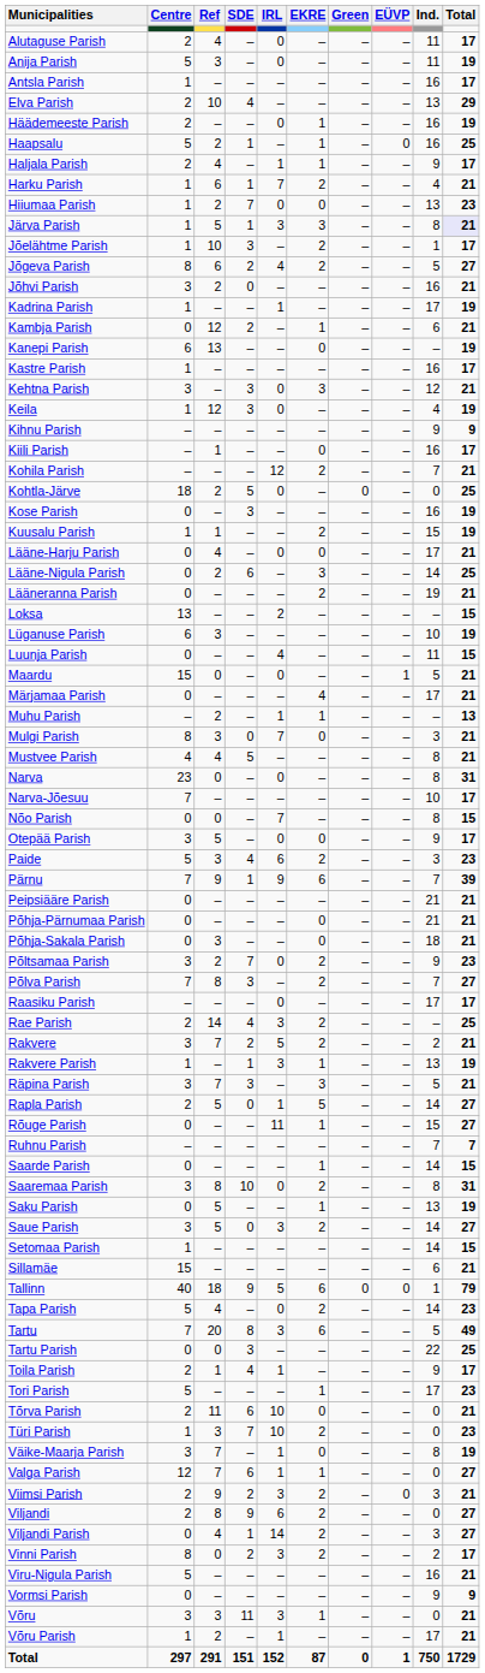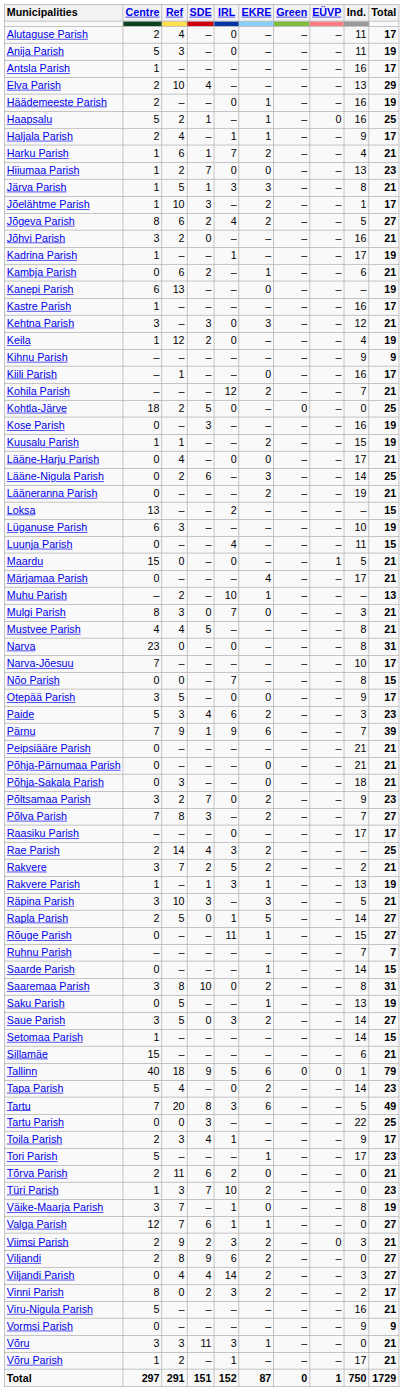Järva Parish | Total: lavender background -> no background
Kambja Parish | Ref: 12 -> 6
Keila | SDE: 3 -> 2
Muhu Parish | IRL: 1 -> 10
Räpina Parish | Ref: 7 -> 10
Toila Parish | Ref: 1 -> 3
Tõrva Parish | IRL: 10 -> 2
Viljandi Parish | SDE: 1 -> 4
